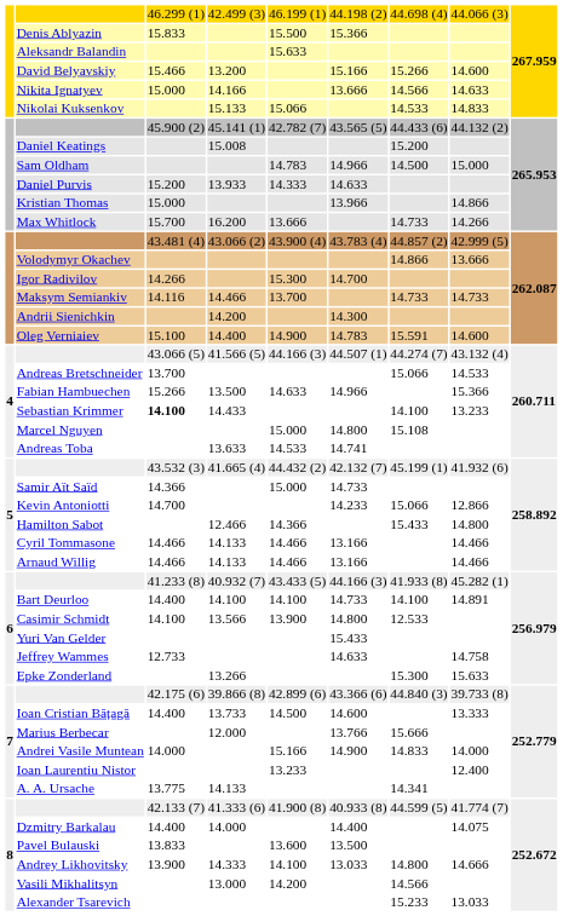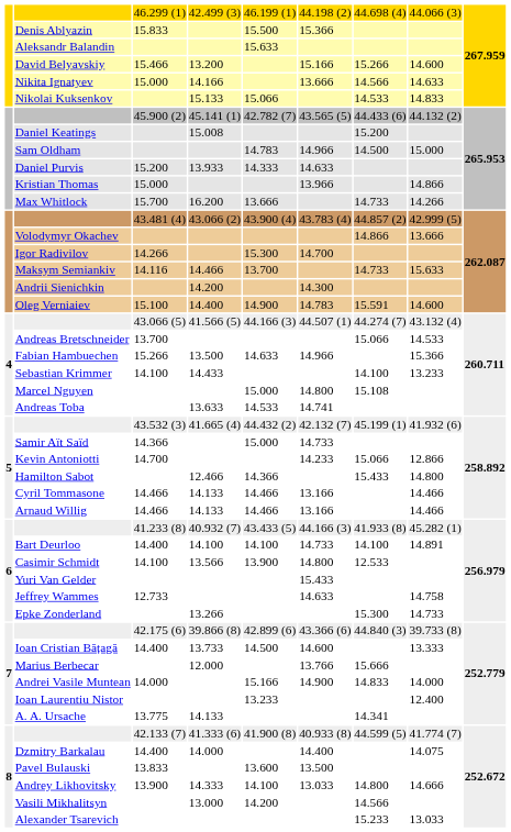Maksym Semiankiv | column 8: 14.733 -> 15.633
Sebastian Krimmer | column 3: bold -> normal
Epke Zonderland | column 8: 15.633 -> 14.733
